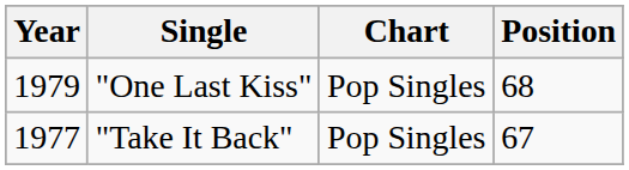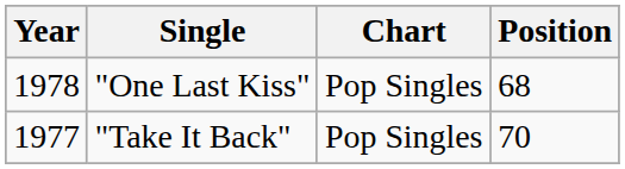"One Last Kiss" | Year: 1979 -> 1978
"Take It Back" | Position: 67 -> 70
